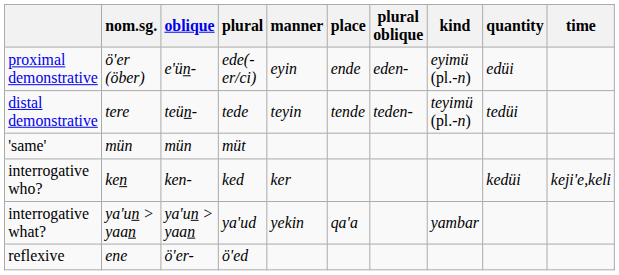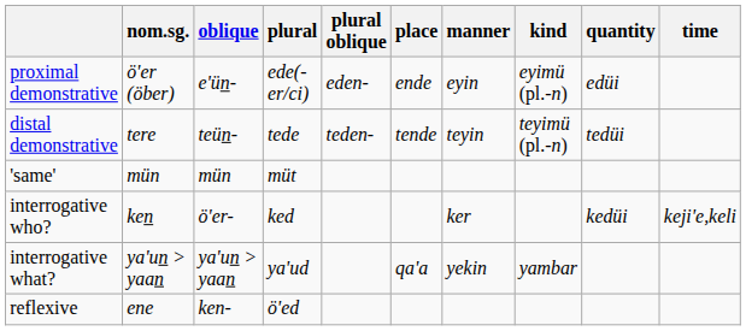columns swapped: plural oblique <-> manner
interrogative who? | oblique: ken- -> ö'er-
reflexive | oblique: ö'er- -> ken-
